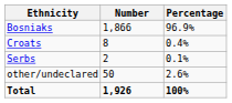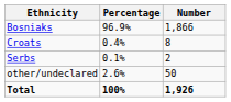columns swapped: Number <-> Percentage
